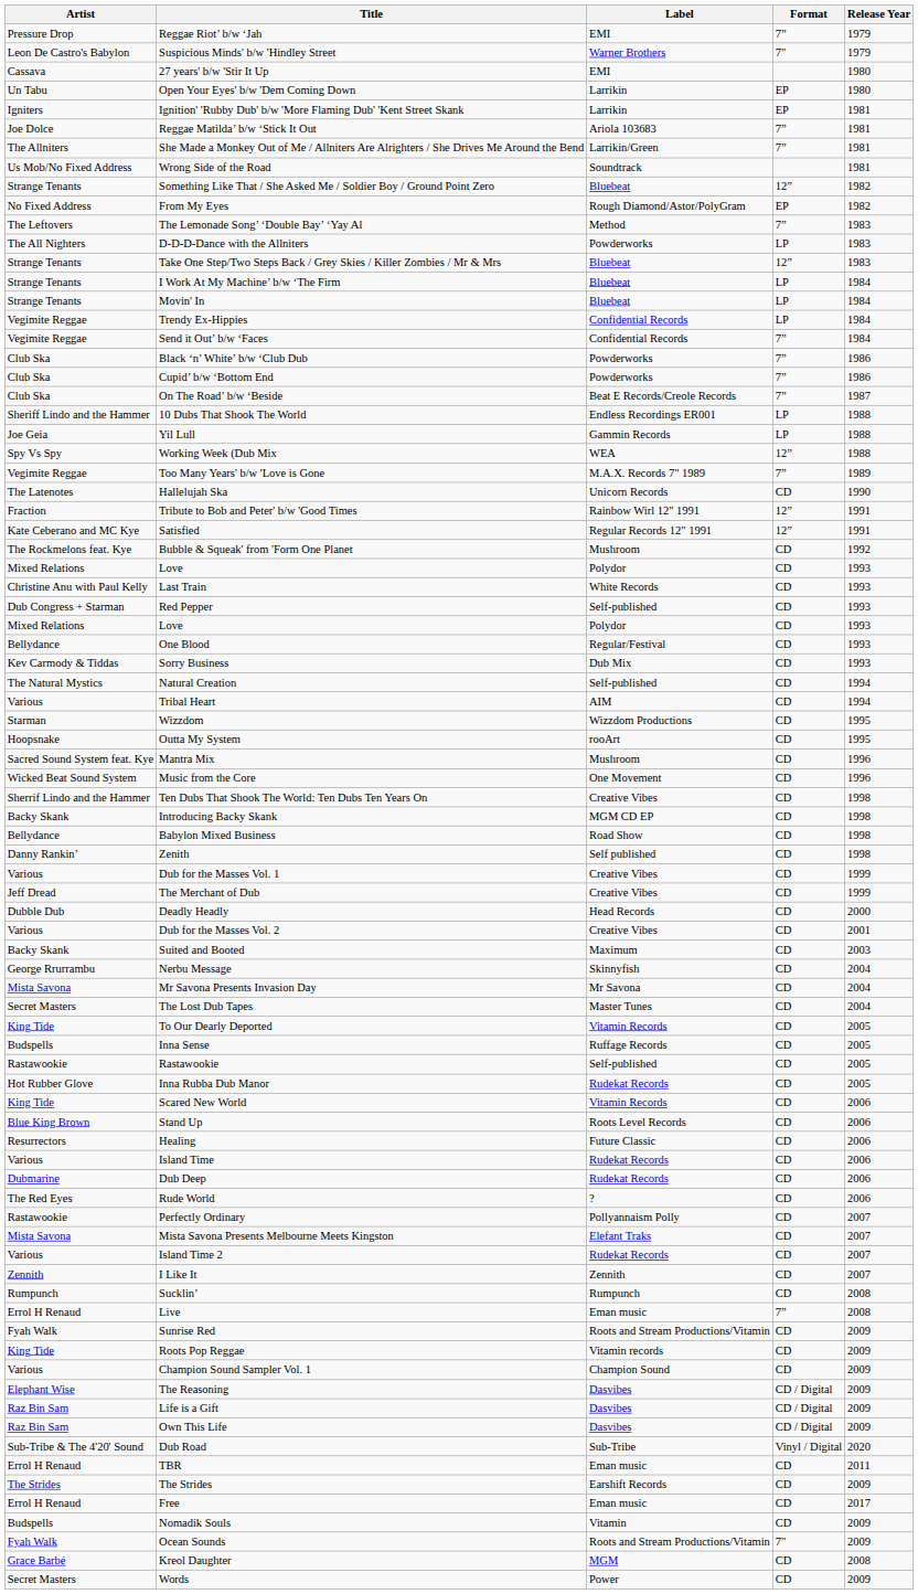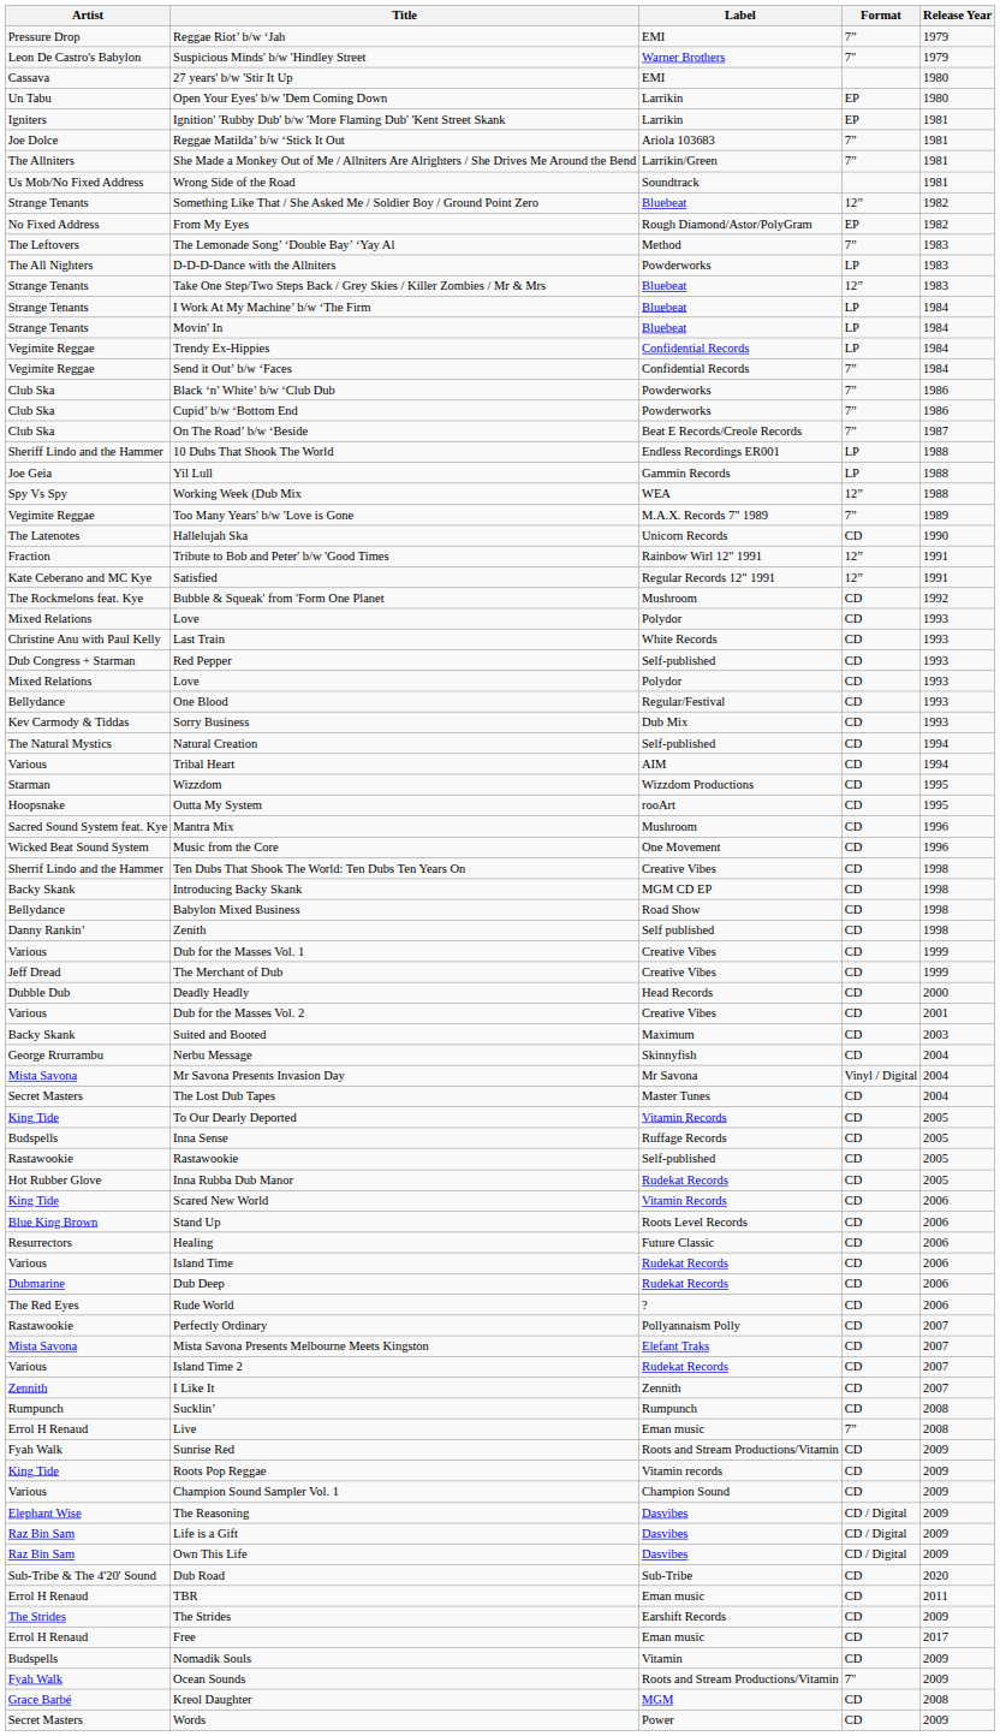Mr Savona Presents Invasion Day | Format: CD -> Vinyl / Digital
Dub Road | Format: Vinyl / Digital -> CD
